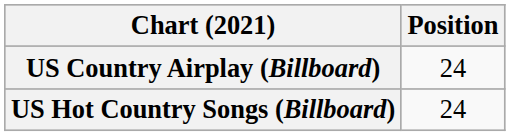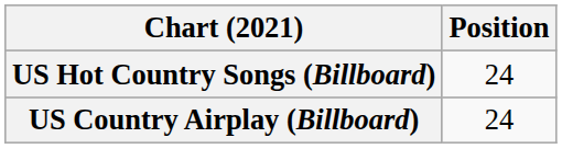rows swapped: US Country Airplay (Billboard) <-> US Hot Country Songs (Billboard)
